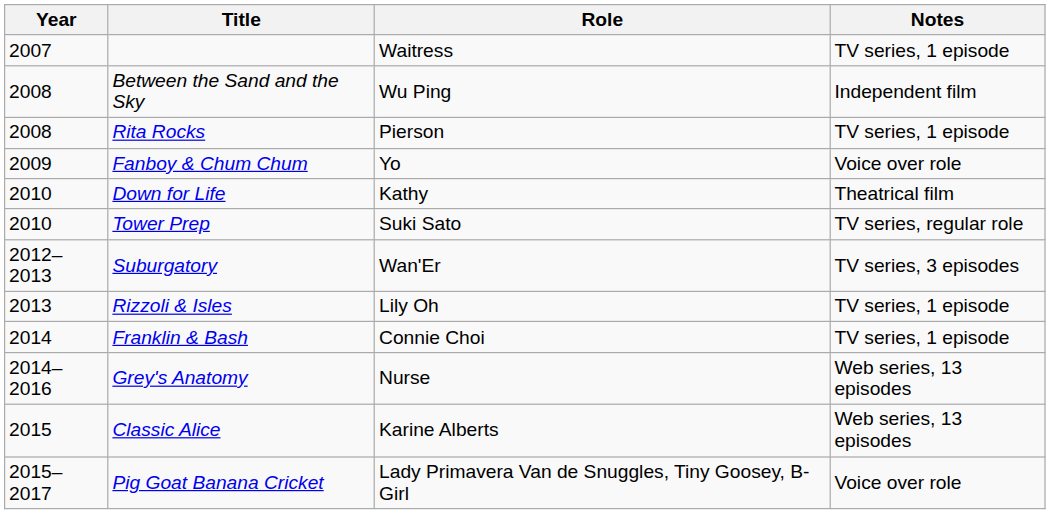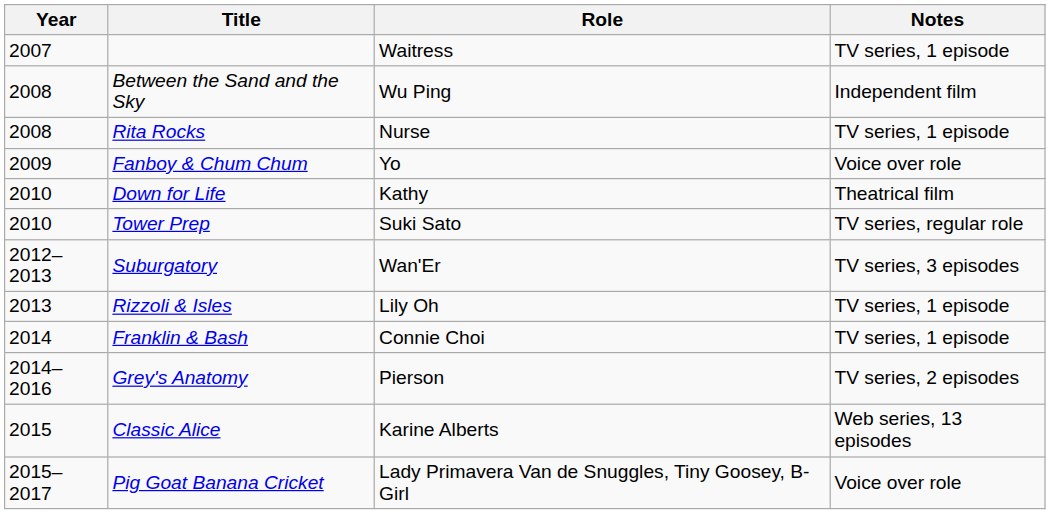Rita Rocks | Role: Pierson -> Nurse
Grey's Anatomy | Role: Nurse -> Pierson
Grey's Anatomy | Notes: Web series, 13 episodes -> TV series, 2 episodes
